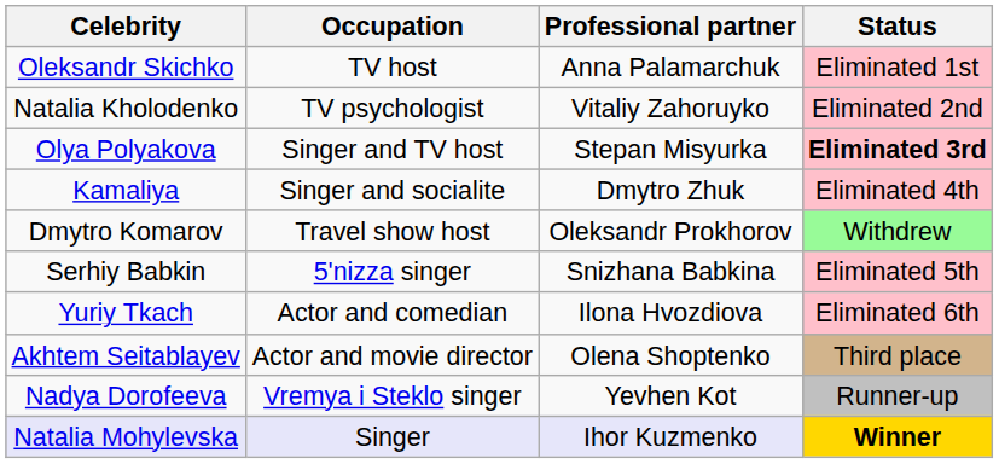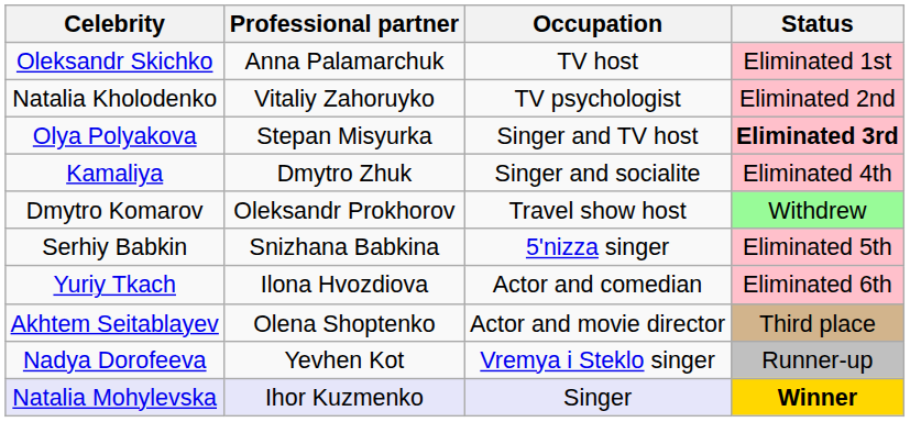columns swapped: Occupation <-> Professional partner
